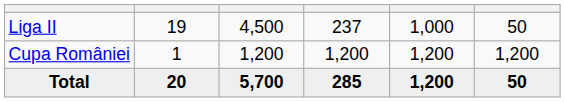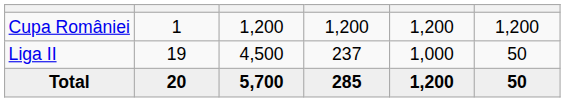rows swapped: Liga II <-> Cupa României
